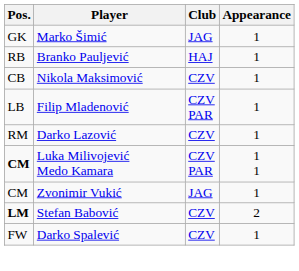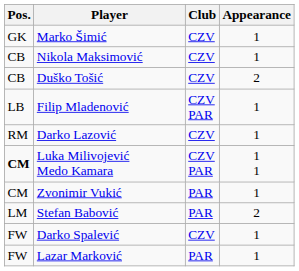Marko Šimić | Club: JAG -> CZV
- row: RB | Branko Pauljević | HAJ | 1
+ row: CB | Duško Tošić | CZV | 2
Zvonimir Vukić | Club: JAG -> PAR
Stefan Babović | Pos.: bold -> normal
Stefan Babović | Club: CZV -> PAR
+ row: FW | Lazar Marković | PAR | 1
